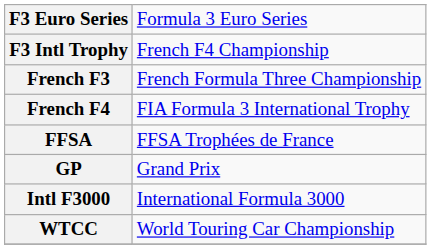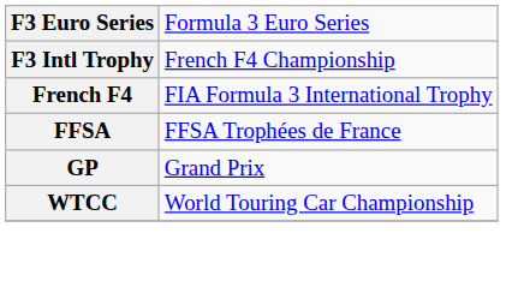- row: French F3 | French Formula Three Championship
- row: Intl F3000 | International Formula 3000
